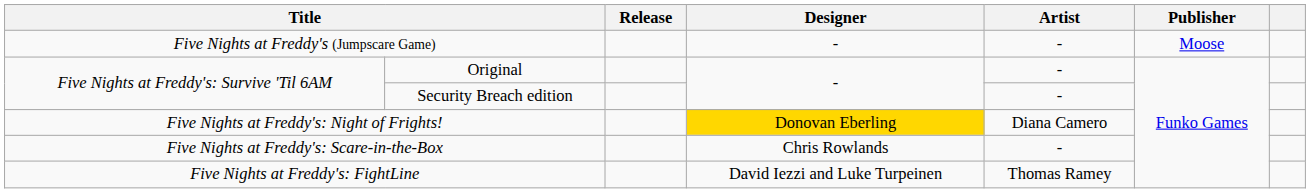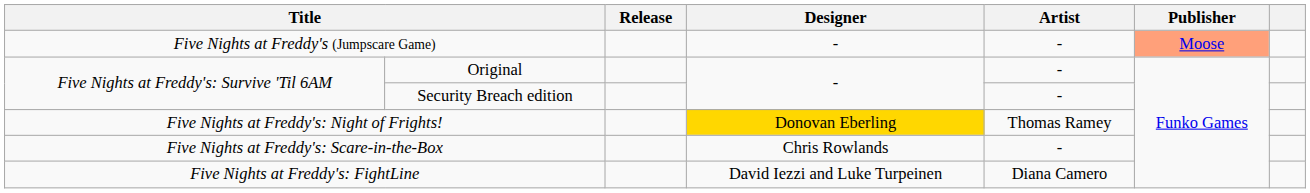Five Nights at Freddy's (Jumpscare Game) | Publisher: no background -> lightsalmon background
Five Nights at Freddy's: Night of Frights! | Artist: Diana Camero -> Thomas Ramey
Five Nights at Freddy's: FightLine | Artist: Thomas Ramey -> Diana Camero
